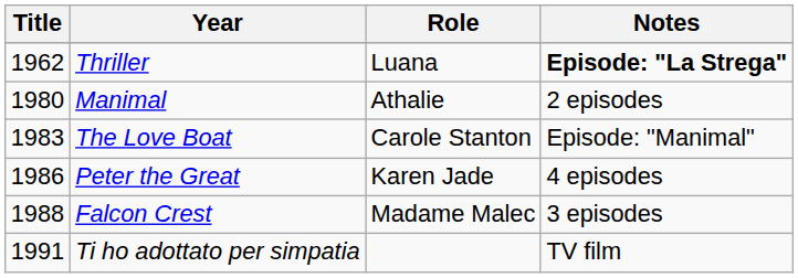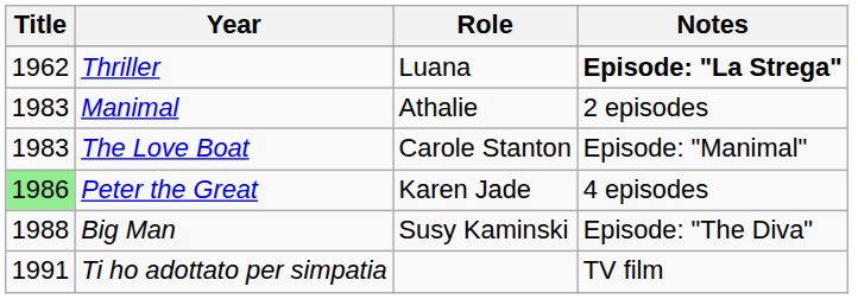Manimal | Title: 1980 -> 1983
Peter the Great | Title: no background -> lightgreen background
- row: 1988 | Falcon Crest | Madame Malec | 3 episodes
+ row: 1988 | Big Man | Susy Kaminski | Episode: "The Diva"
